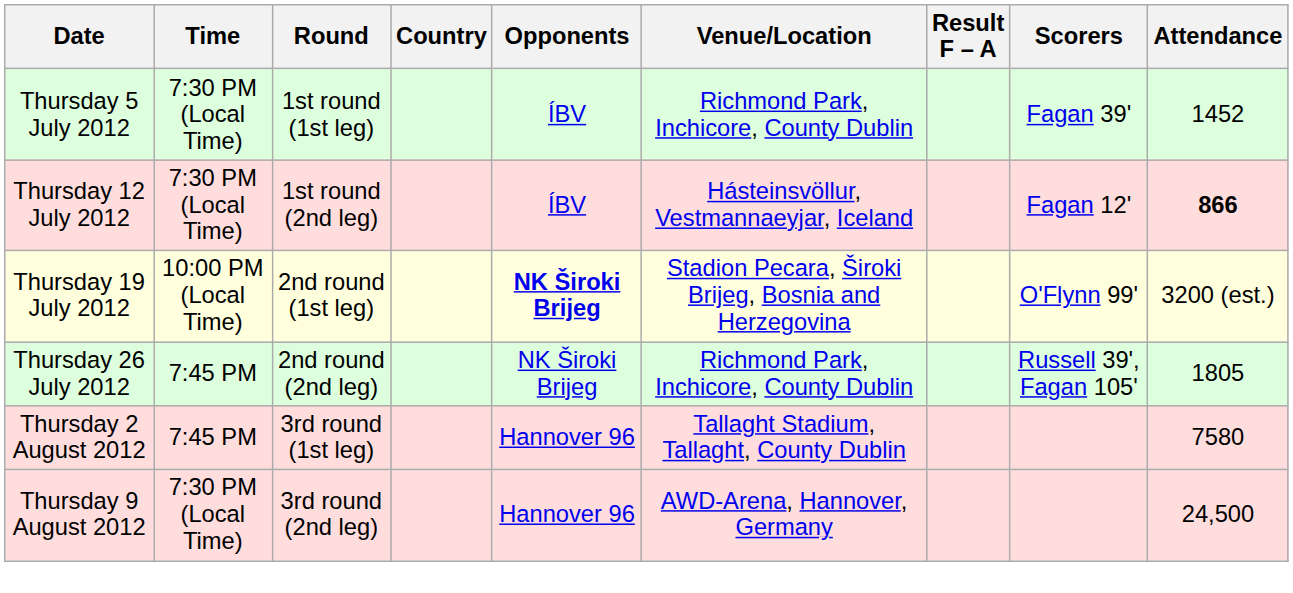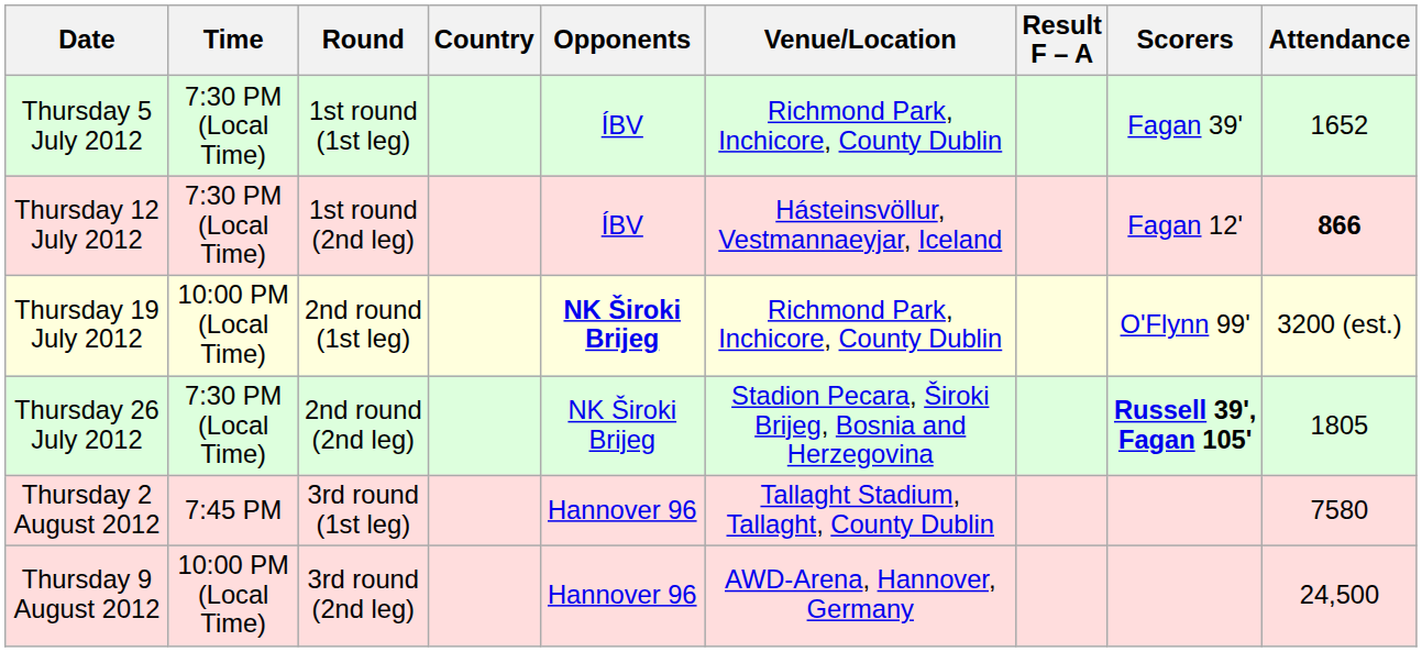Thursday 5 July 2012 | Attendance: 1452 -> 1652
Thursday 19 July 2012 | Venue/Location: Stadion Pecara, Široki Brijeg, Bosnia and Herzegovina -> Richmond Park, Inchicore, County Dublin
Thursday 26 July 2012 | Time: 7:45 PM -> 7:30 PM (Local Time)
Thursday 26 July 2012 | Venue/Location: Richmond Park, Inchicore, County Dublin -> Stadion Pecara, Široki Brijeg, Bosnia and Herzegovina
Thursday 26 July 2012 | Scorers: normal -> bold
Thursday 9 August 2012 | Time: 7:30 PM (Local Time) -> 10:00 PM (Local Time)
